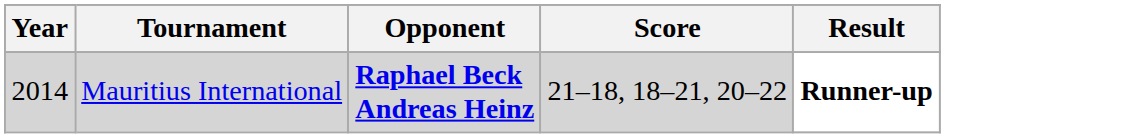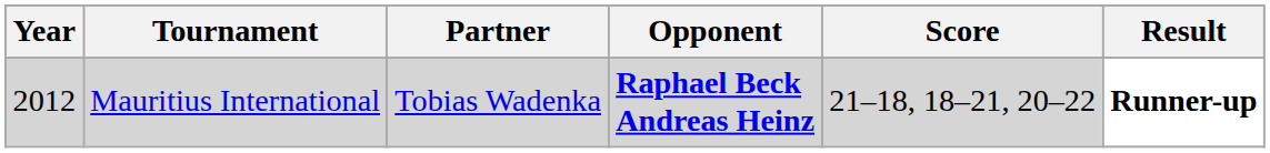+ column: Partner | Tobias Wadenka
Mauritius International | Year: 2014 -> 2012
